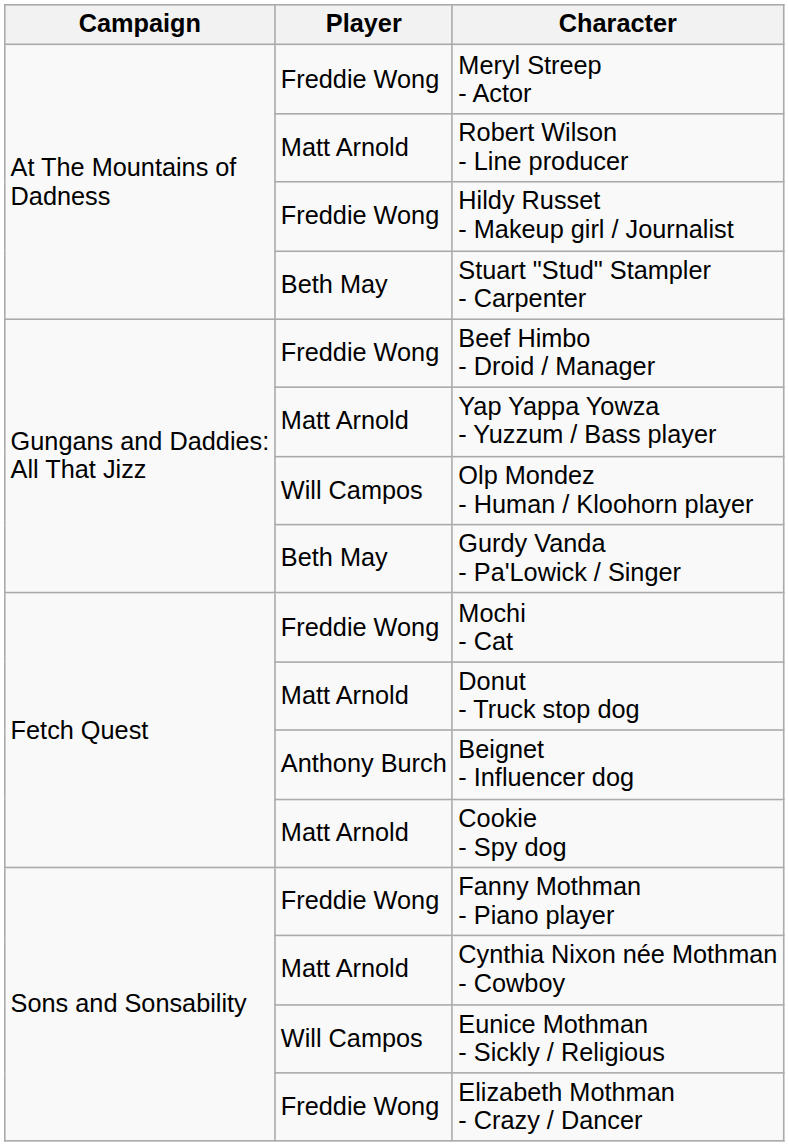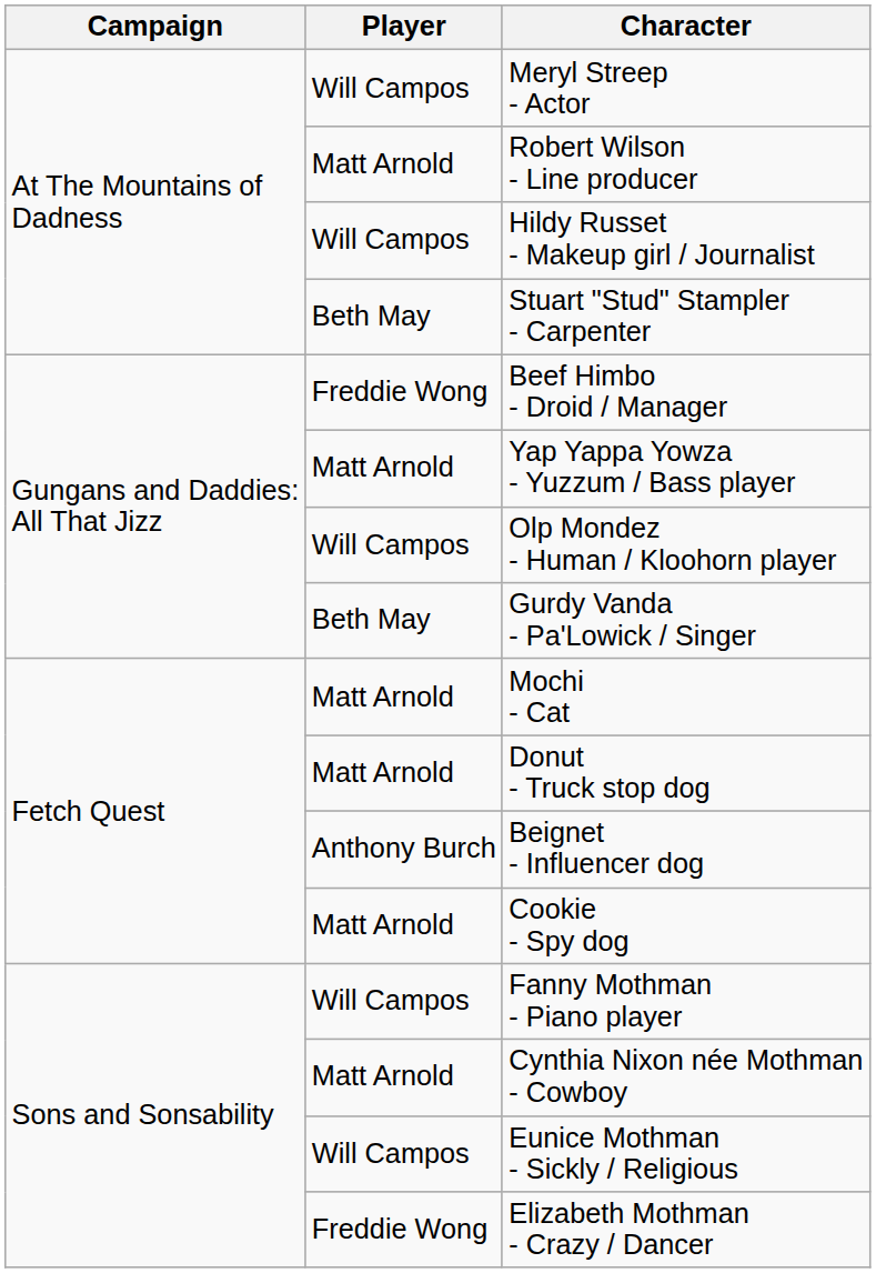Meryl Streep - Actor | Player: Freddie Wong -> Will Campos
Hildy Russet - Makeup girl / Journalist | Player: Freddie Wong -> Will Campos
Mochi - Cat | Player: Freddie Wong -> Matt Arnold
Fanny Mothman - Piano player | Player: Freddie Wong -> Will Campos
